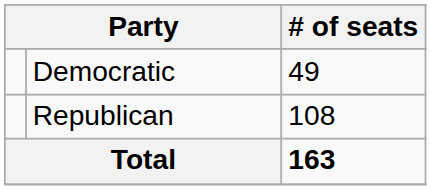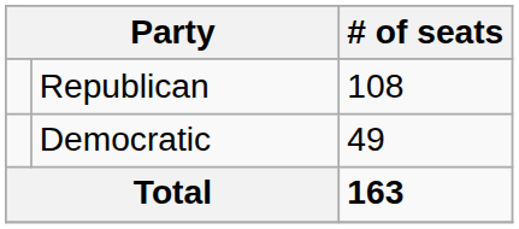rows swapped: Republican <-> Democratic
